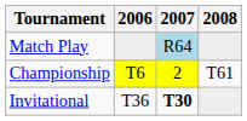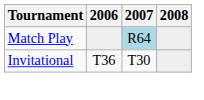- row: Championship | T6 | 2 | T61
Invitational | 2007: bold -> normal
